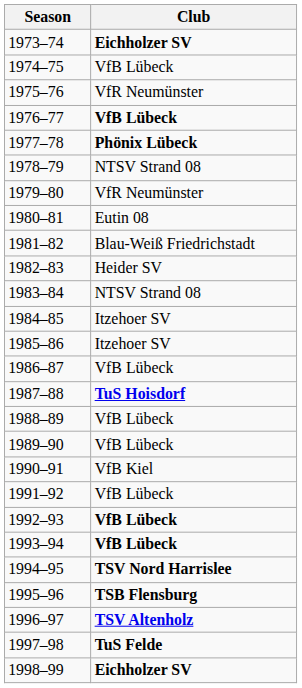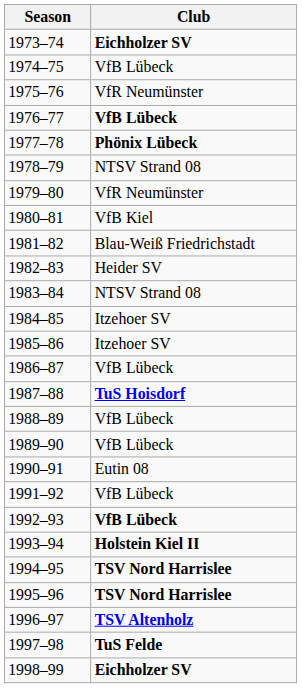1980–81 | Club: Eutin 08 -> VfB Kiel
1990–91 | Club: VfB Kiel -> Eutin 08
1993–94 | Club: VfB Lübeck -> Holstein Kiel II
1995–96 | Club: TSB Flensburg -> TSV Nord Harrislee
